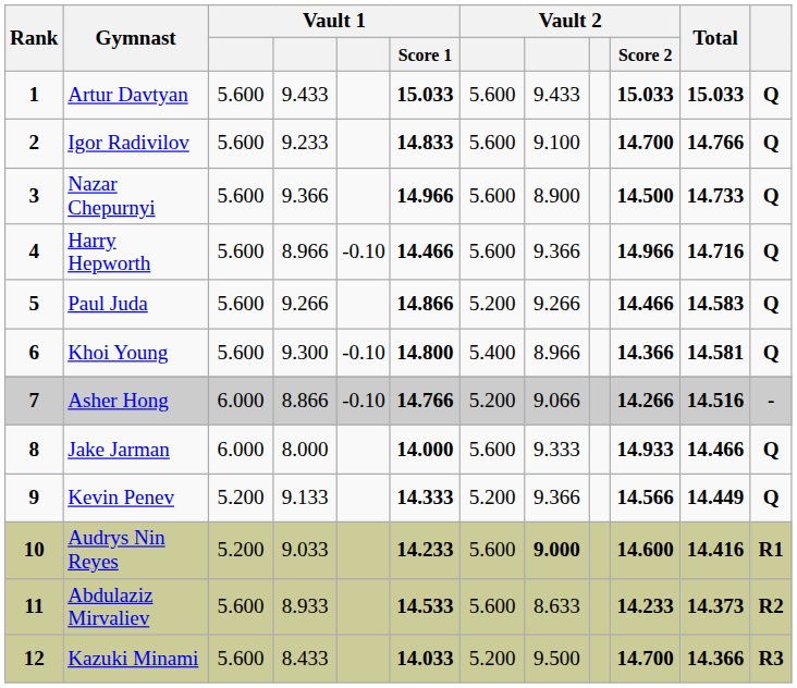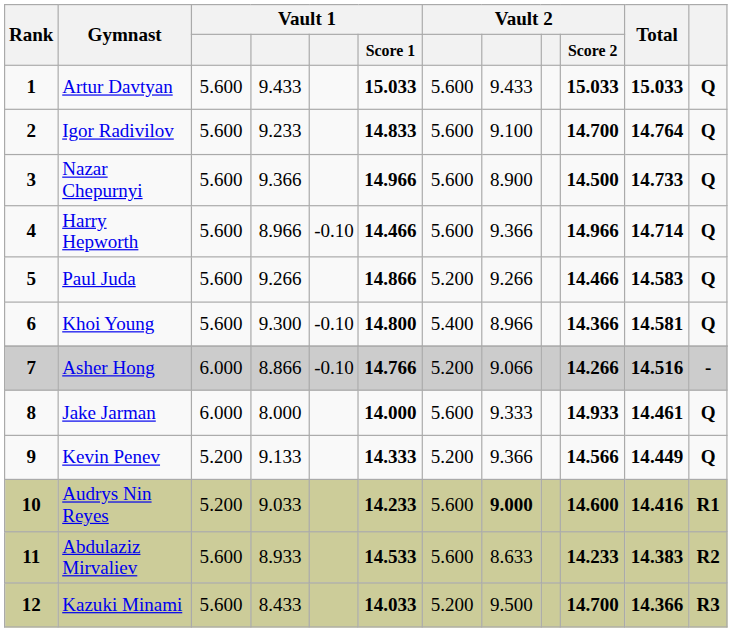Igor Radivilov | Total: 14.766 -> 14.764
Harry Hepworth | Total: 14.716 -> 14.714
Jake Jarman | Total: 14.466 -> 14.461
Abdulaziz Mirvaliev | Total: 14.373 -> 14.383
